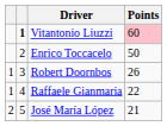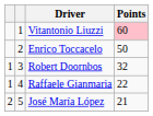Vitantonio Liuzzi | column 2: bold -> normal
Robert Doornbos | Points: 26 -> 32
